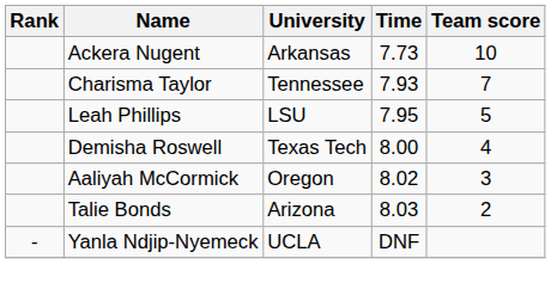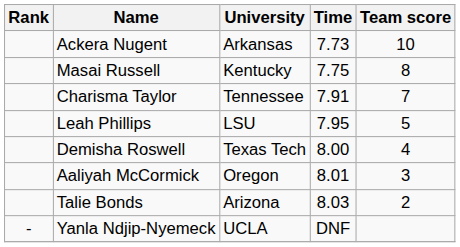+ row: Masai Russell | Kentucky | 7.75 | 8
Charisma Taylor | Time: 7.93 -> 7.91
Aaliyah McCormick | Time: 8.02 -> 8.01
